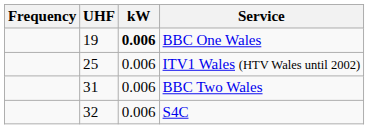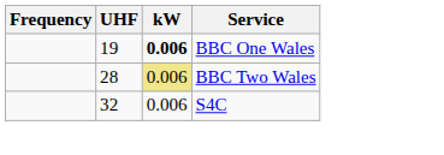- row: 25 | 0.006 | ITV1 Wales (HTV Wales until 2002)
BBC Two Wales | UHF: 31 -> 28
BBC Two Wales | kW: no background -> khaki background
